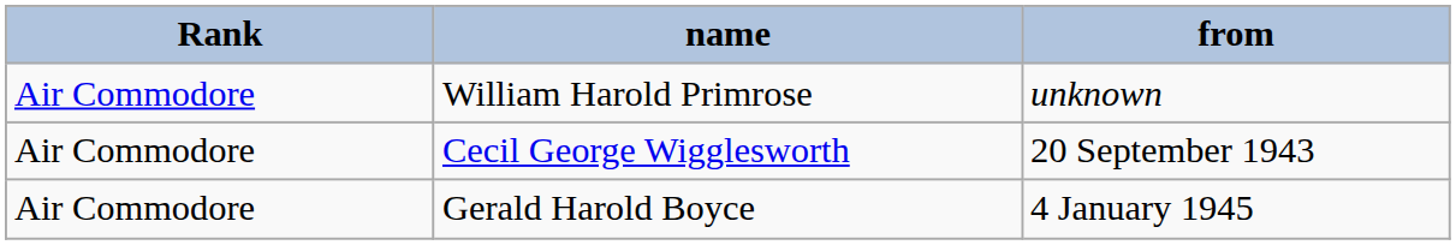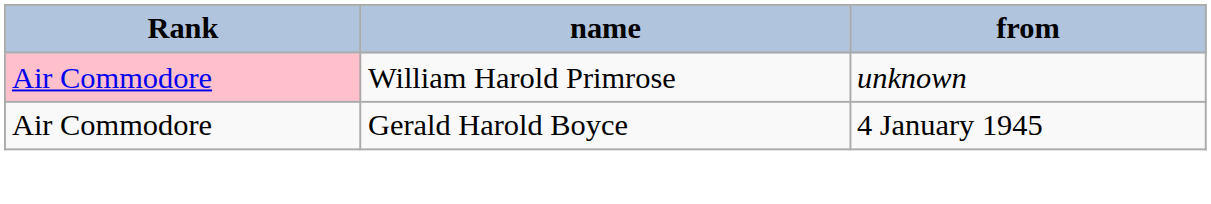William Harold Primrose | Rank: no background -> pink background
- row: Air Commodore | Cecil George Wigglesworth | 20 September 1943
